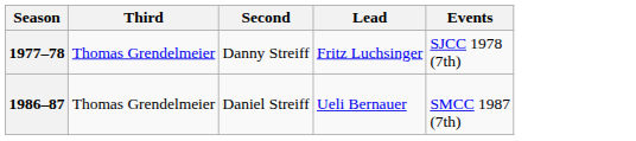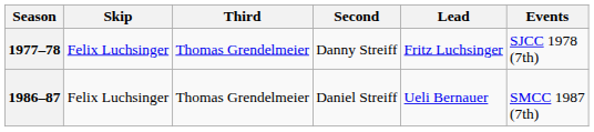+ column: Skip | Felix Luchsinger | Felix Luchsinger
